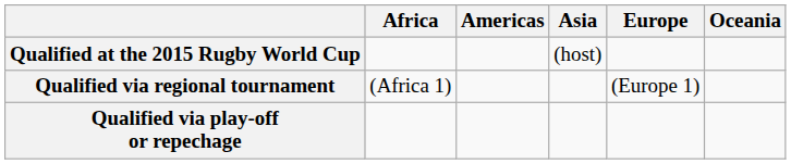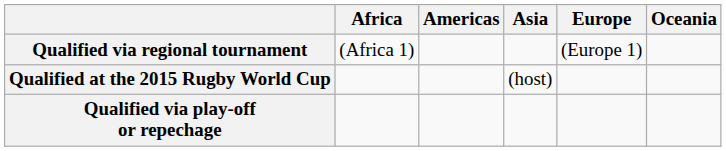rows swapped: Qualified at the 2015 Rugby World Cup <-> Qualified via regional tournament
